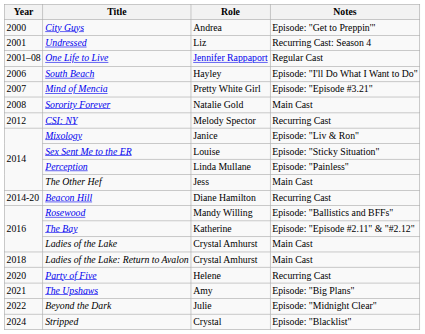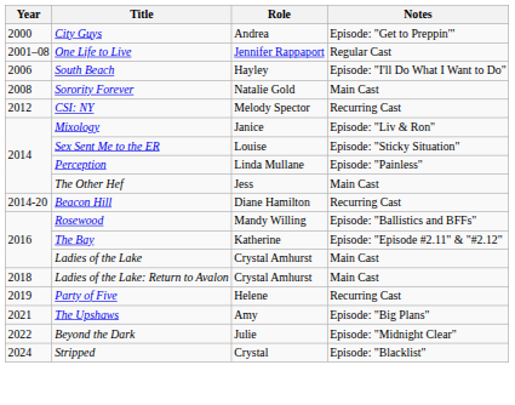- row: 2001 | Undressed | Liz | Recurring Cast: Season 4
- row: 2007 | Mind of Mencia | Pretty White Girl | Episode: "Episode #3.21"
Party of Five | Year: 2020 -> 2019
